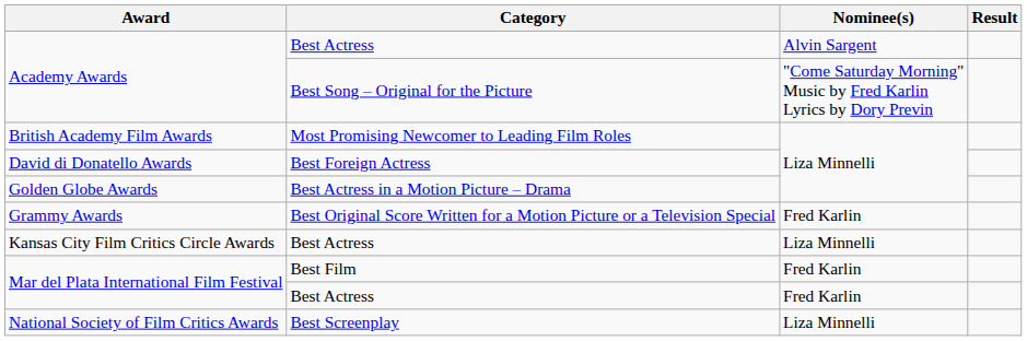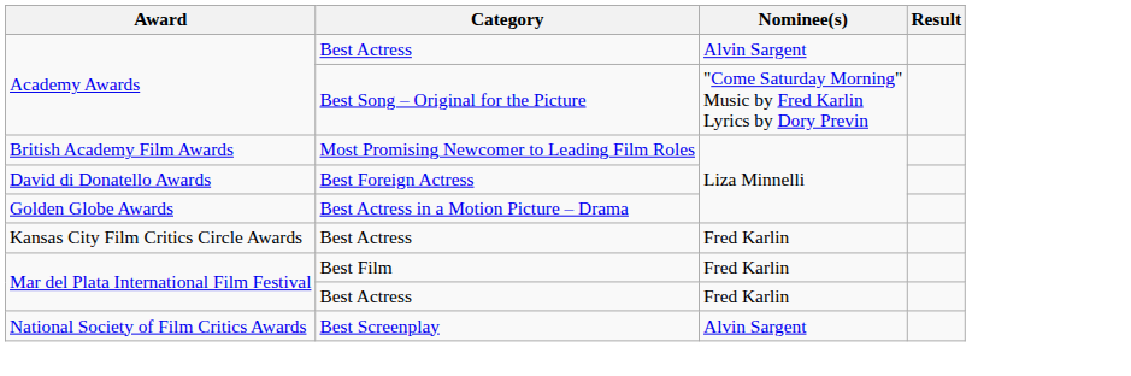- row: Grammy Awards | Best Original Score Written for a Motion Picture or a Television Special | Fred Karlin
Kansas City Film Critics Circle Awards | Nominee(s): Liza Minnelli -> Fred Karlin
National Society of Film Critics Awards | Nominee(s): Liza Minnelli -> Alvin Sargent
